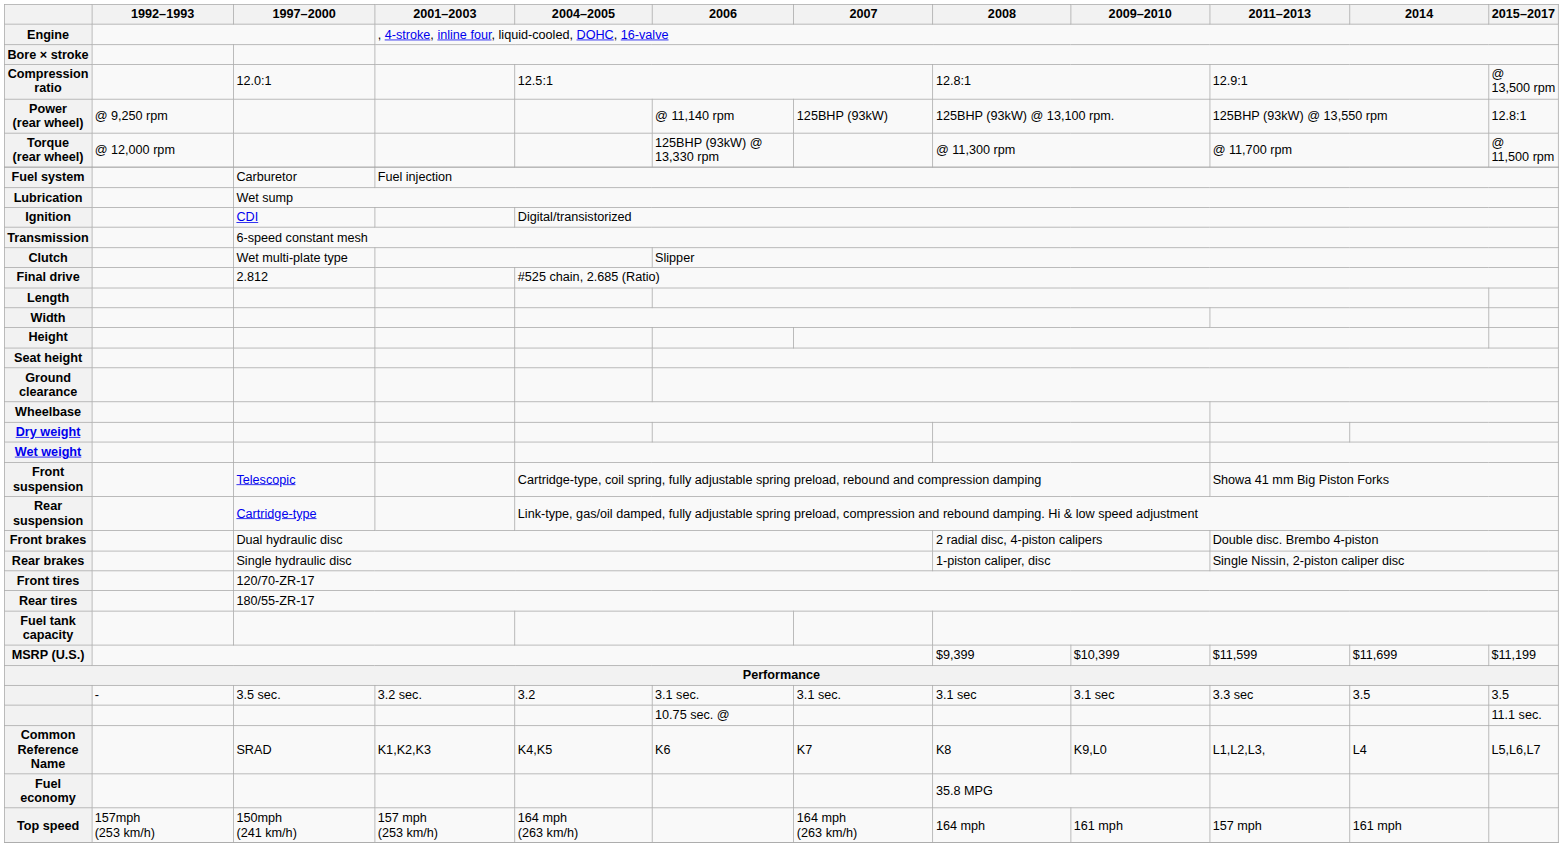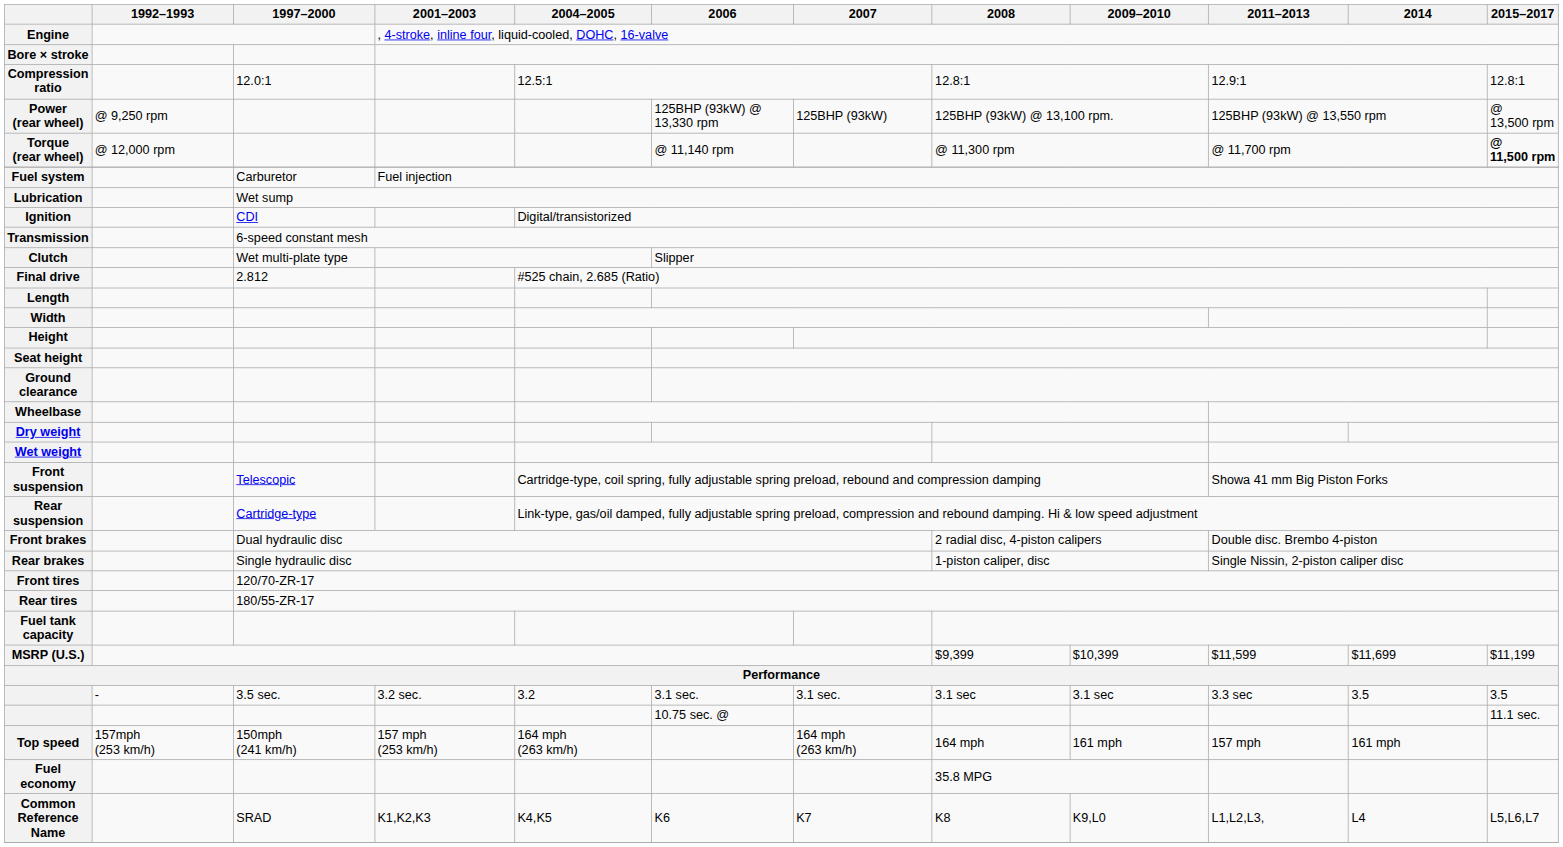Compression ratio | 2015–2017: @ 13,500 rpm -> 12.8:1
Power (rear wheel) | 2006: @ 11,140 rpm -> 125BHP (93kW) @ 13,330 rpm
Power (rear wheel) | 2015–2017: 12.8:1 -> @ 13,500 rpm
Torque (rear wheel) | 2006: 125BHP (93kW) @ 13,330 rpm -> @ 11,140 rpm
Torque (rear wheel) | 2015–2017: normal -> bold
rows swapped: Top speed <-> Common Reference Name
